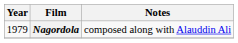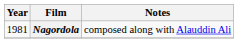Nagordola | Year: 1979 -> 1981
